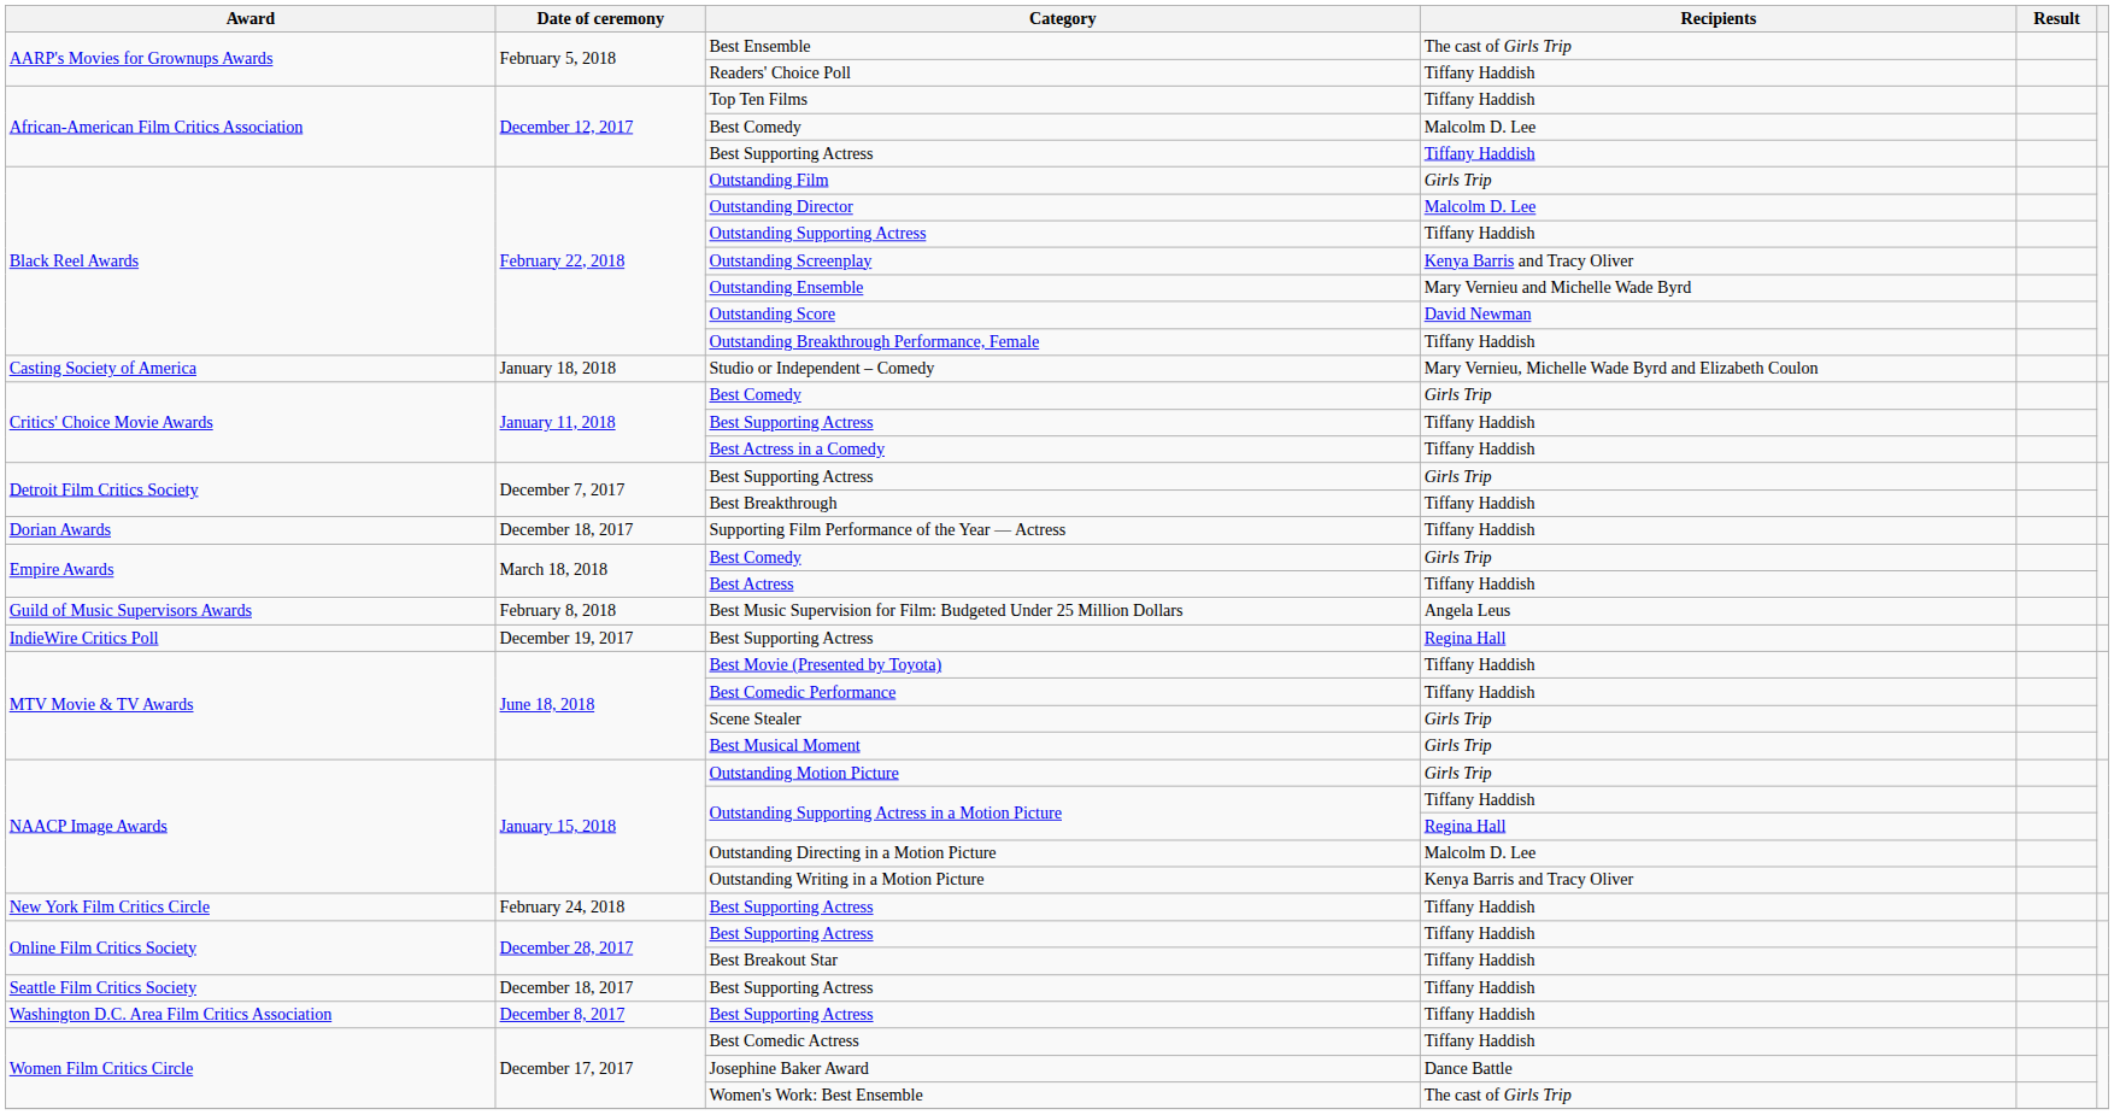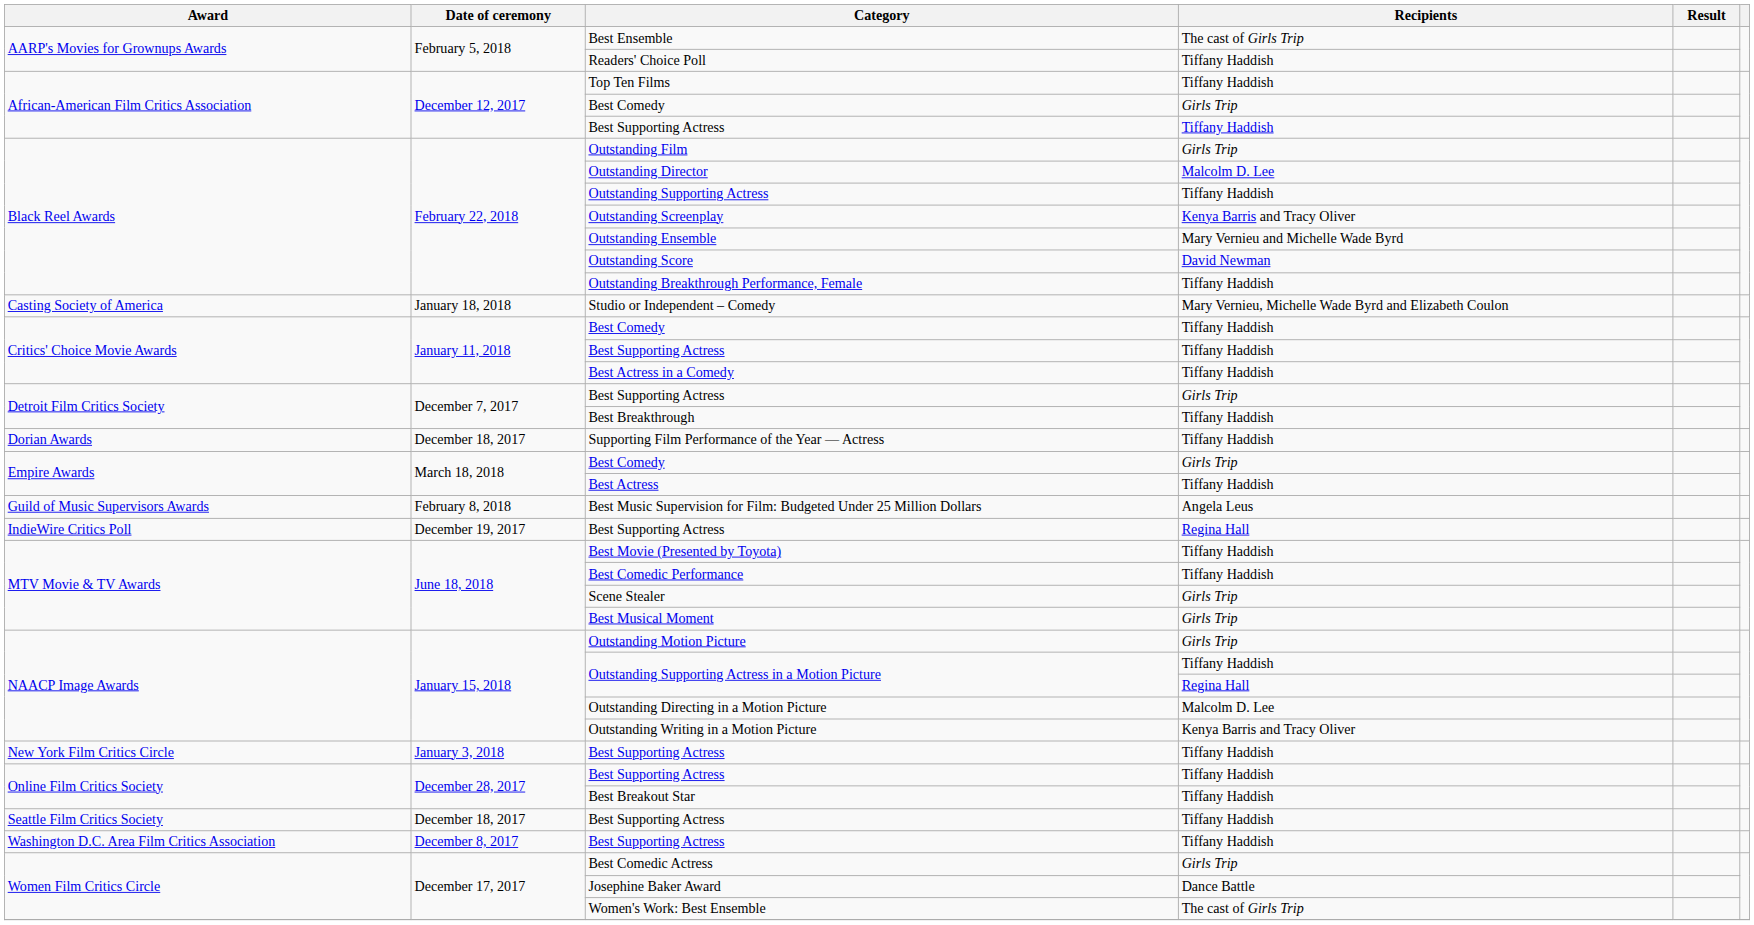African-American Film Critics Association / Best Comedy | Recipients: Malcolm D. Lee -> Girls Trip
Critics' Choice Movie Awards / Best Comedy | Recipients: Girls Trip -> Tiffany Haddish
New York Film Critics Circle / Best Supporting Actress | Date of ceremony: February 24, 2018 -> January 3, 2018
Best Comedic Actress | Recipients: Tiffany Haddish -> Girls Trip
